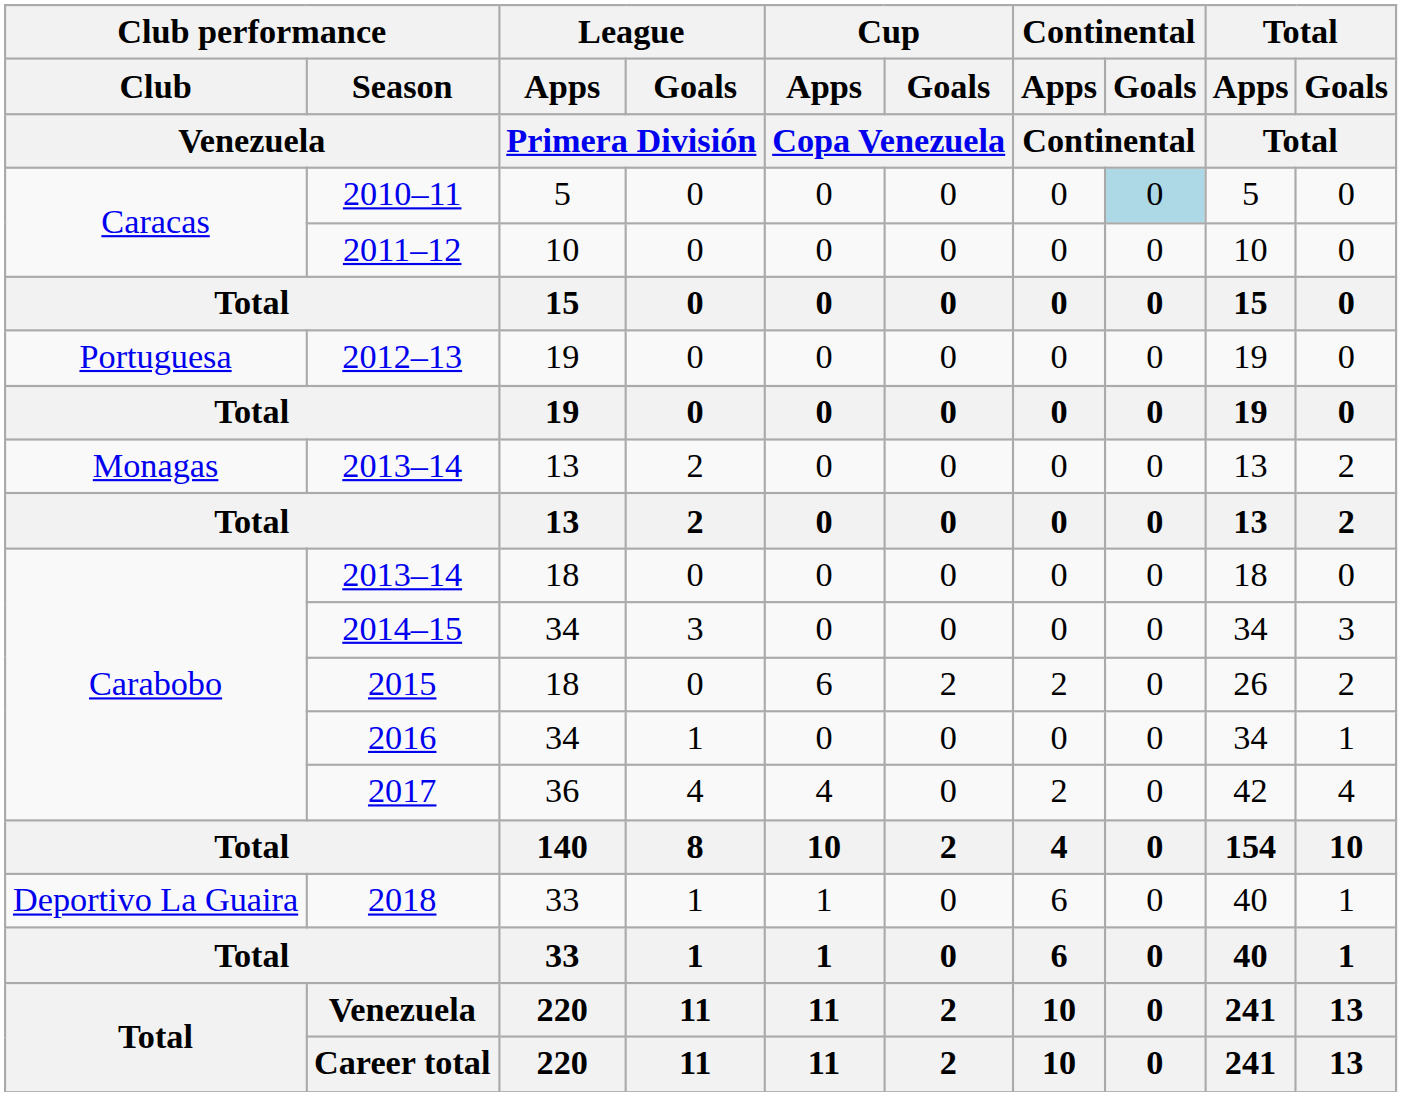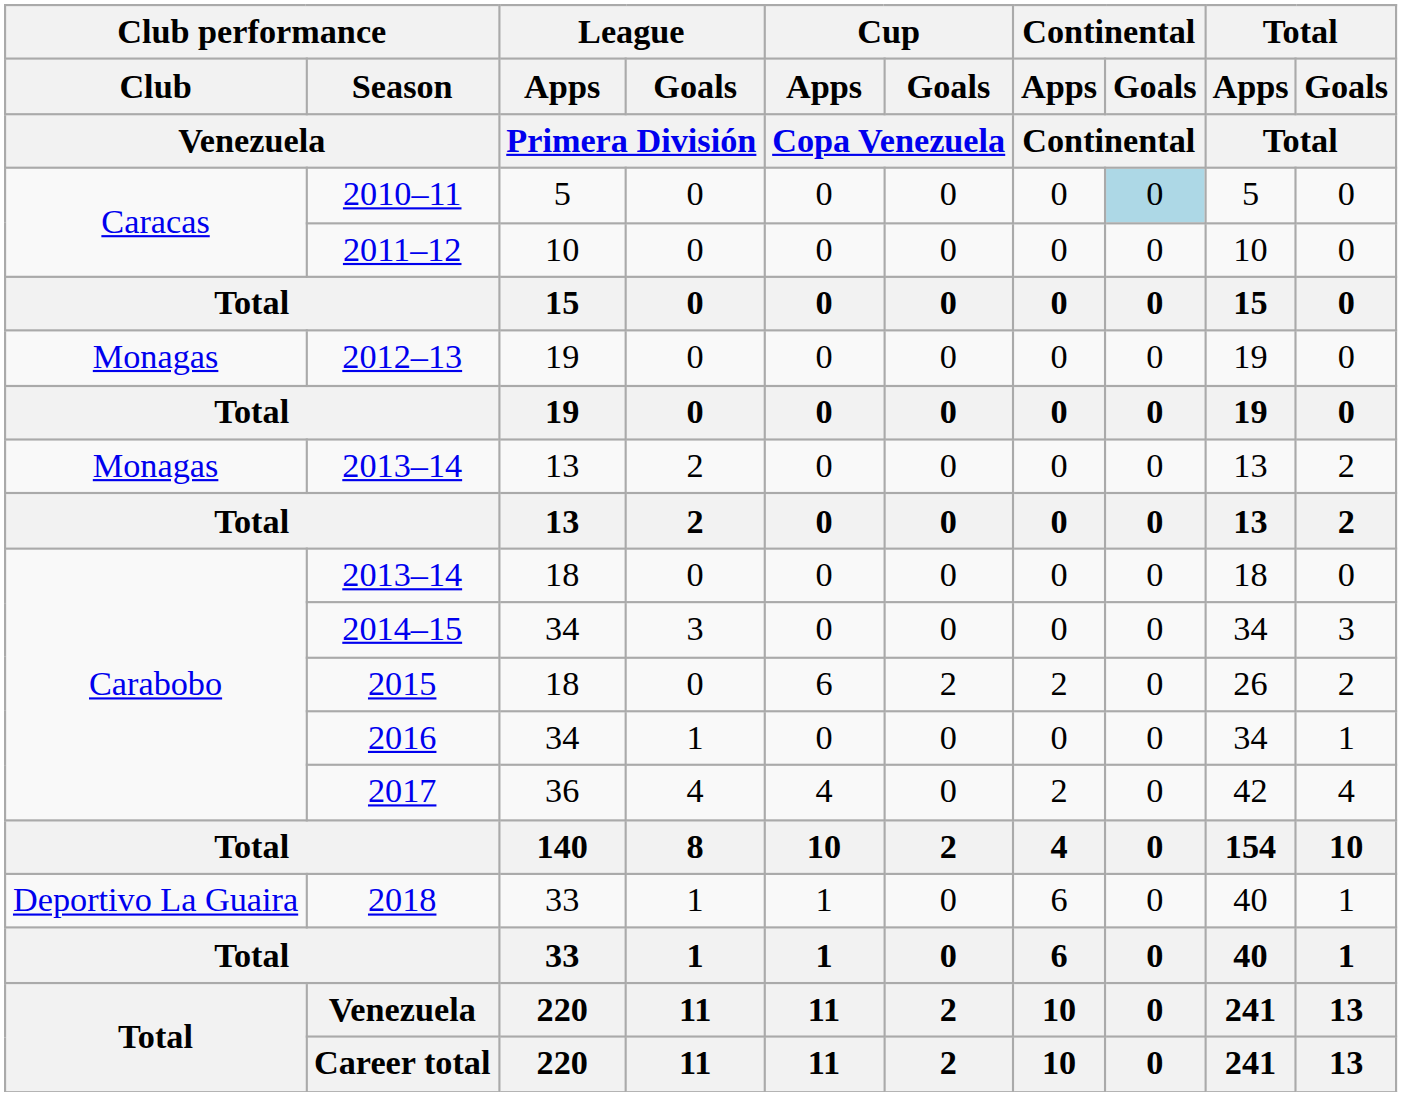2012–13 | Club performance / Club / Venezuela: Portuguesa -> Monagas
